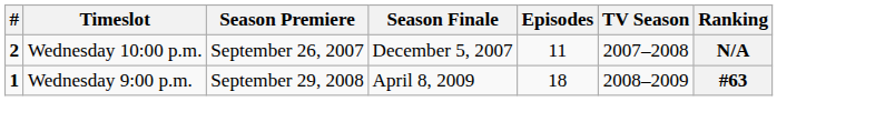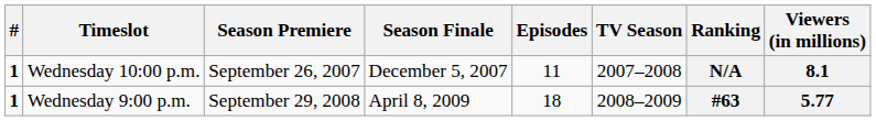+ column: Viewers (in millions) | 8.1 | 5.77
Wednesday 10:00 p.m. | #: 2 -> 1
